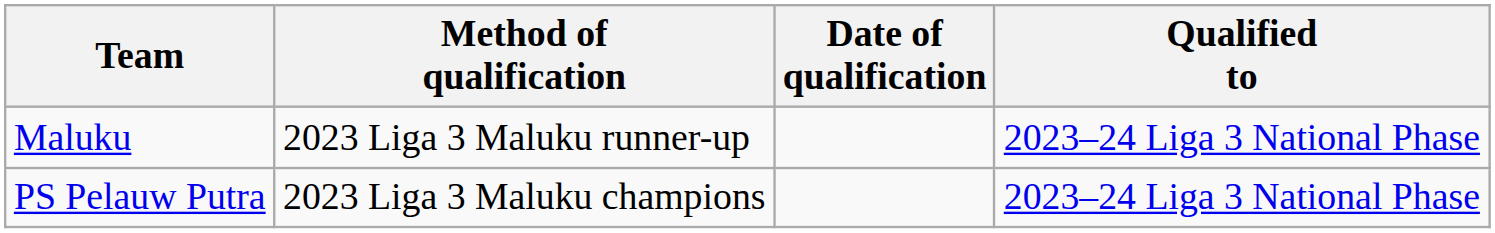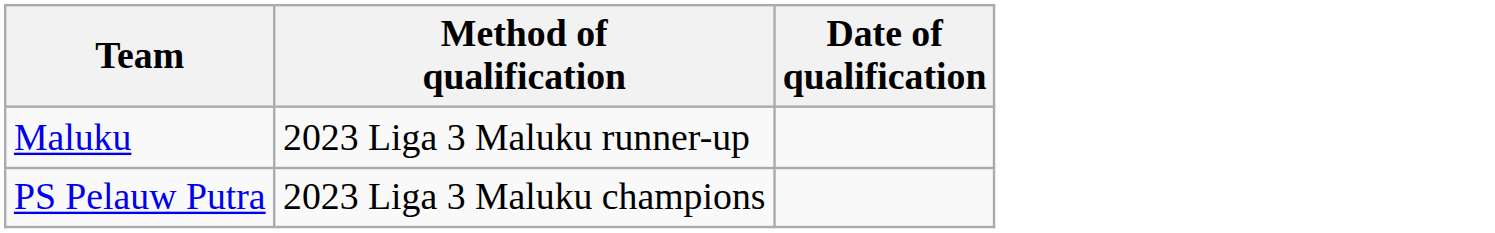- column: Qualified to | 2023–24 Liga 3 National Phase | 2023–24 Liga 3 National Phase
